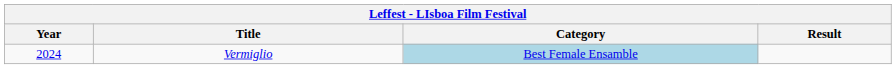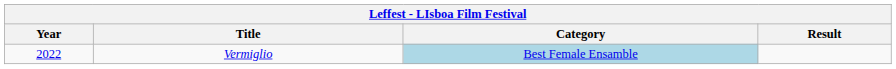Vermiglio | Year: 2024 -> 2022
